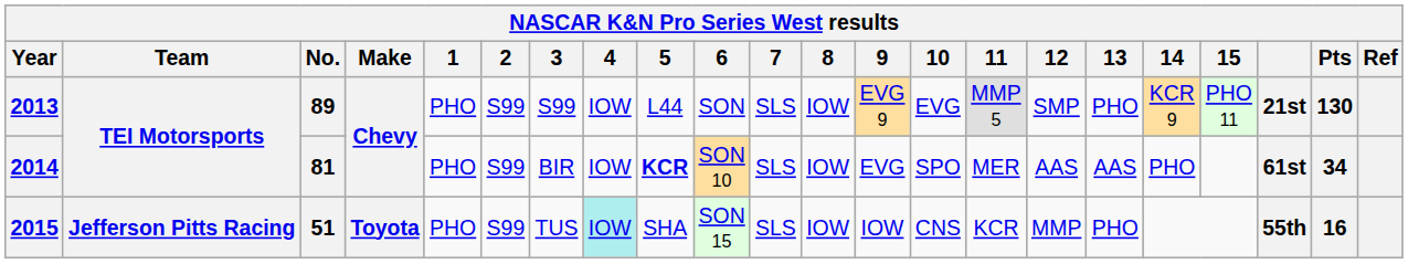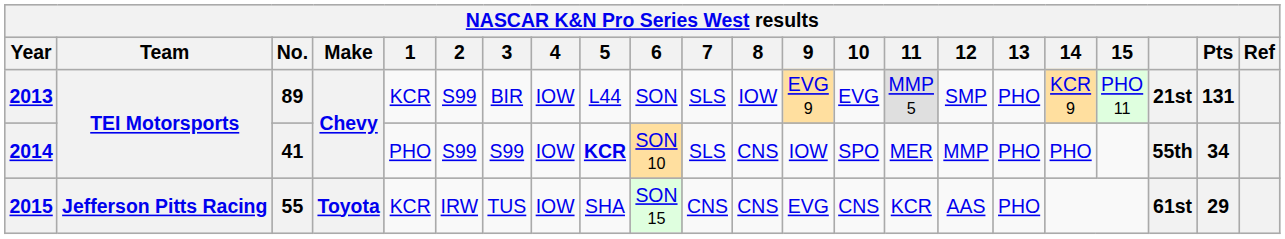2013 | 1: PHO -> KCR
2013 | 3: S99 -> BIR
2013 | Pts: 130 -> 131
2014 | No.: 81 -> 41
2014 | 3: BIR -> S99
2014 | 8: IOW -> CNS
2014 | 9: EVG -> IOW
2014 | 12: AAS -> MMP
2014 | 13: AAS -> PHO
2014 | column 20: 61st -> 55th
2015 | No.: 51 -> 55
2015 | 1: PHO -> KCR
2015 | 2: S99 -> IRW
2015 | 4: paleturquoise background -> no background
2015 | 7: SLS -> CNS
2015 | 8: IOW -> CNS
2015 | 9: IOW -> EVG
2015 | 12: MMP -> AAS
2015 | column 20: 55th -> 61st
2015 | Pts: 16 -> 29
